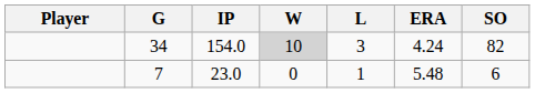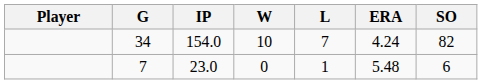34 | W: lightgrey background -> no background
34 | L: 3 -> 7
